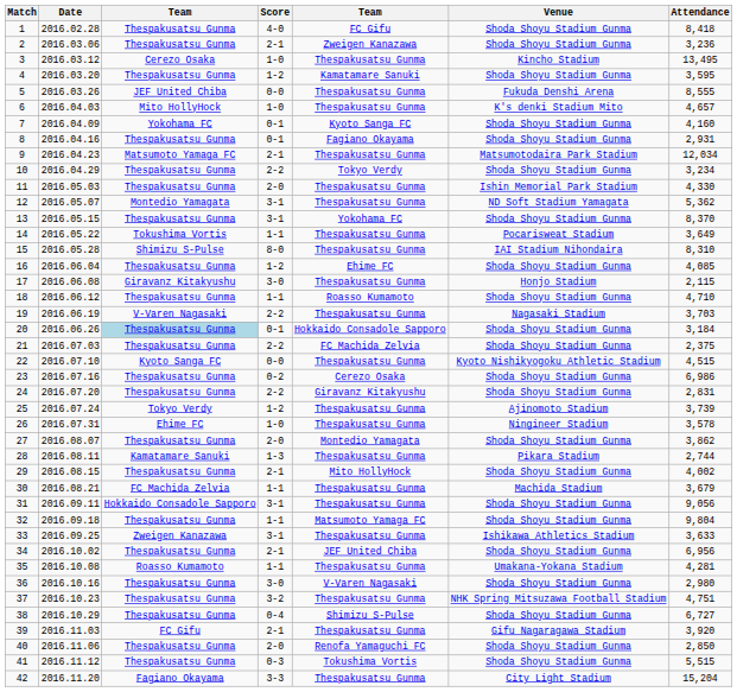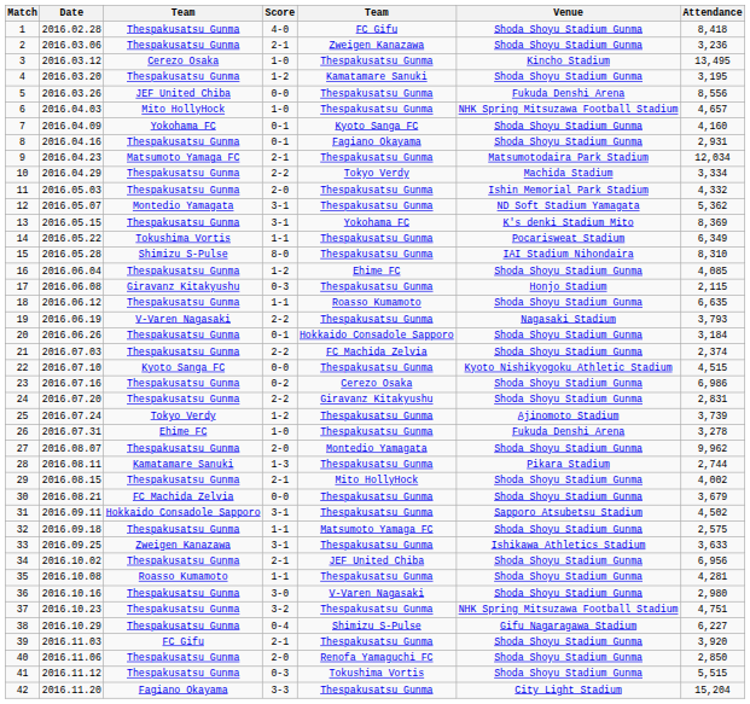4 | Attendance: 3,595 -> 3,195
5 | Attendance: 8,555 -> 8,556
6 | Venue: K's denki Stadium Mito -> NHK Spring Mitsuzawa Football Stadium
10 | Venue: Shoda Shoyu Stadium Gunma -> Machida Stadium
10 | Attendance: 3,234 -> 3,334
11 | Attendance: 4,330 -> 4,332
13 | Venue: Shoda Shoyu Stadium Gunma -> K's denki Stadium Mito
13 | Attendance: 8,370 -> 8,369
14 | Attendance: 3,649 -> 6,349
17 | Score: 3-0 -> 0-3
18 | Attendance: 4,710 -> 6,635
19 | Attendance: 3,703 -> 3,793
20 | column 3: lightblue background -> no background
21 | Attendance: 2,375 -> 2,374
26 | Venue: Ningineer Stadium -> Fukuda Denshi Arena
26 | Attendance: 3,578 -> 3,278
27 | Attendance: 3,862 -> 9,962
30 | Score: 1-1 -> 0-0
30 | Venue: Machida Stadium -> Shoda Shoyu Stadium Gunma
31 | Venue: Shoda Shoyu Stadium Gunma -> Sapporo Atsubetsu Stadium
31 | Attendance: 9,056 -> 4,502
32 | Attendance: 9,804 -> 2,575
35 | Venue: Umakana-Yokana Stadium -> Shoda Shoyu Stadium Gunma
38 | Venue: Shoda Shoyu Stadium Gunma -> Gifu Nagaragawa Stadium
38 | Attendance: 6,727 -> 6,227
39 | Venue: Gifu Nagaragawa Stadium -> Shoda Shoyu Stadium Gunma
